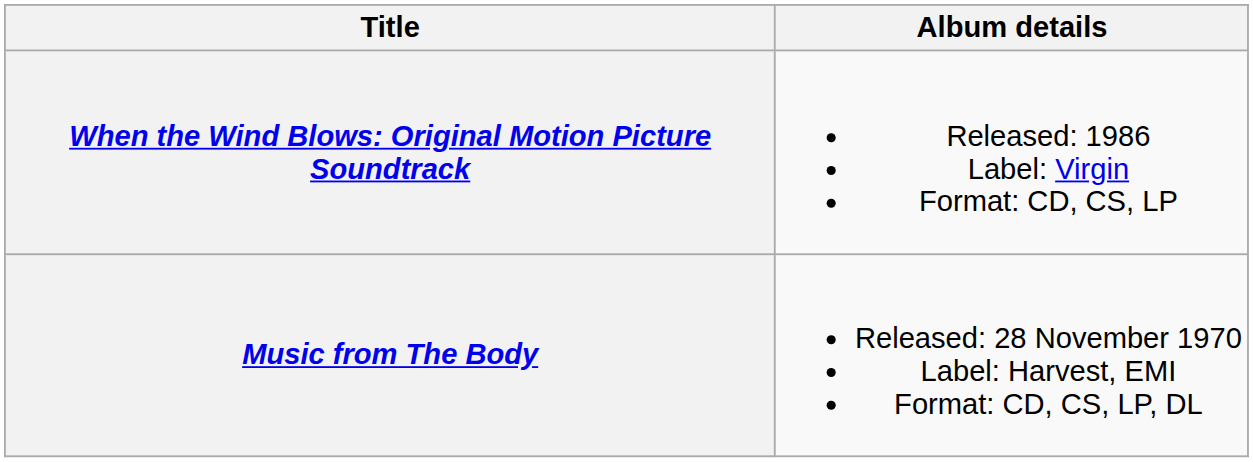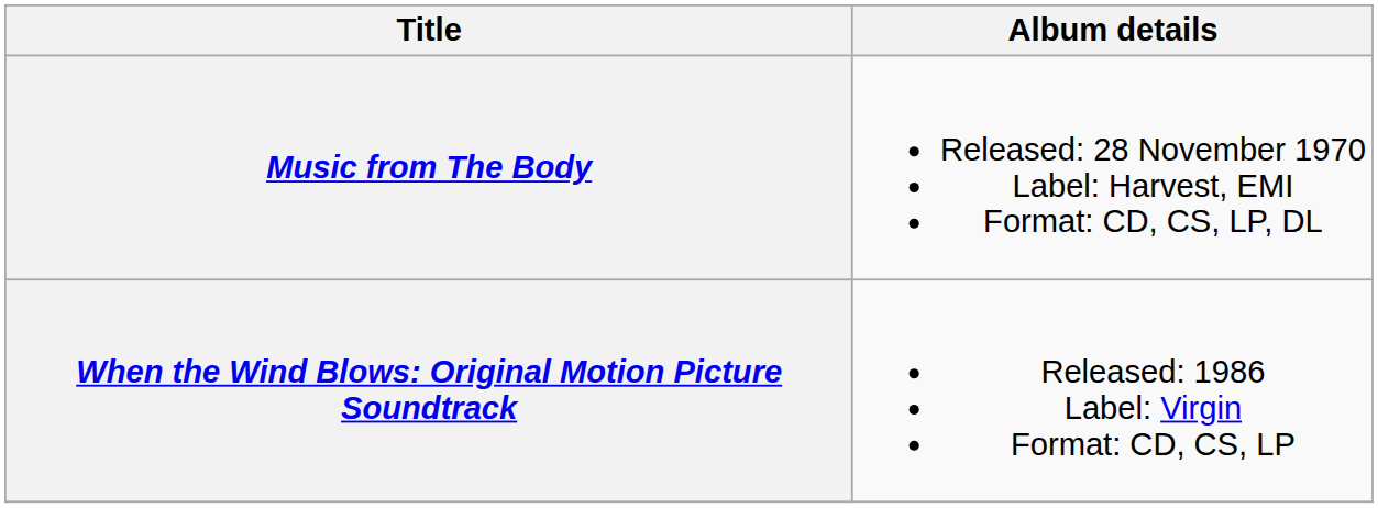rows swapped: Music from The Body <-> When the Wind Blows: Original Motion Picture Soundtrack
